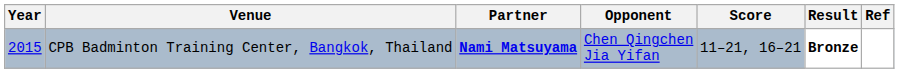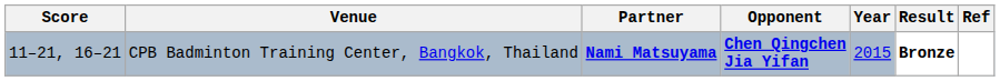columns swapped: Year <-> Score
CPB Badminton Training Center, Bangkok, Thailand | Opponent: normal -> bold
